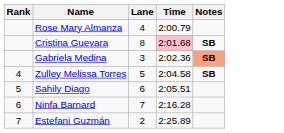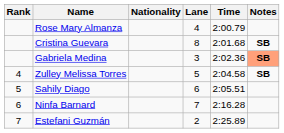+ column: Nationality
Cristina Guevara | Time: pink background -> no background
